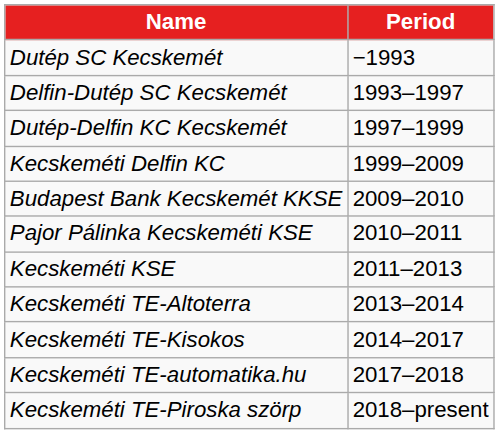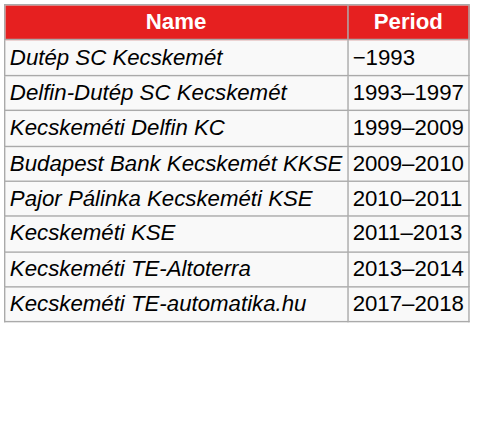- row: Dutép-Delfin KC Kecskemét | 1997–1999
- row: Kecskeméti TE-Kisokos | 2014–2017
- row: Kecskeméti TE-Piroska szörp | 2018–present
